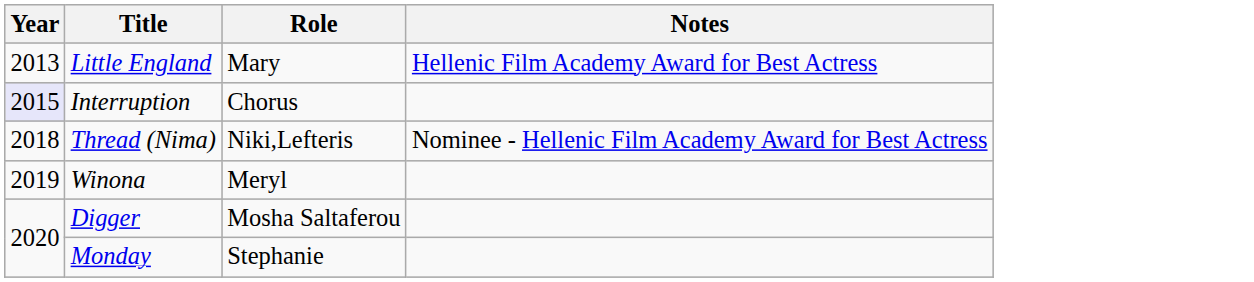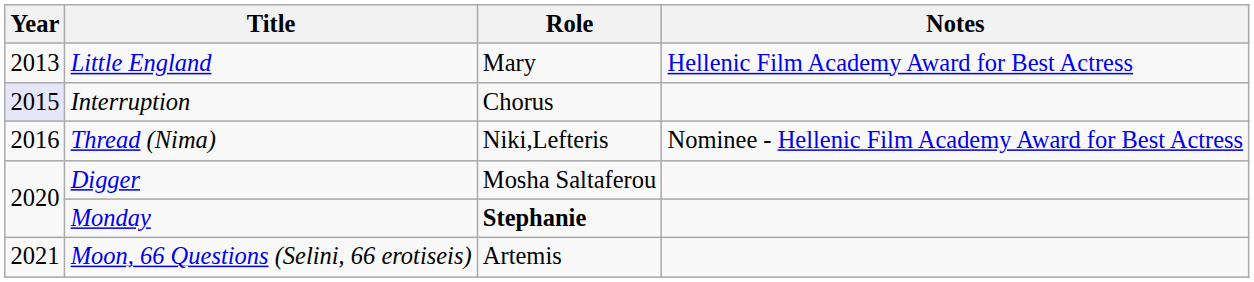Thread (Nima) | Year: 2018 -> 2016
- row: 2019 | Winona | Meryl
Monday | Role: normal -> bold
+ row: 2021 | Moon, 66 Questions (Selini, 66 erotiseis) | Artemis
